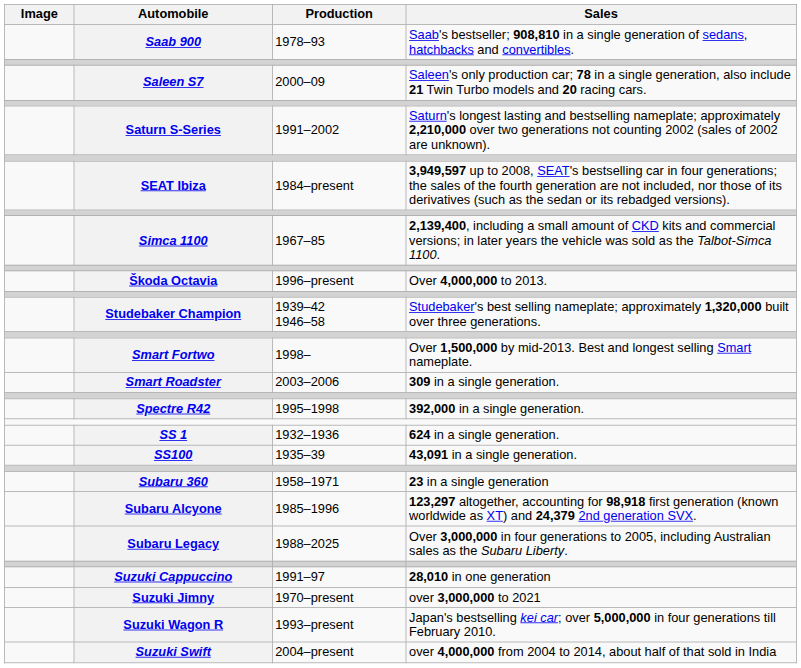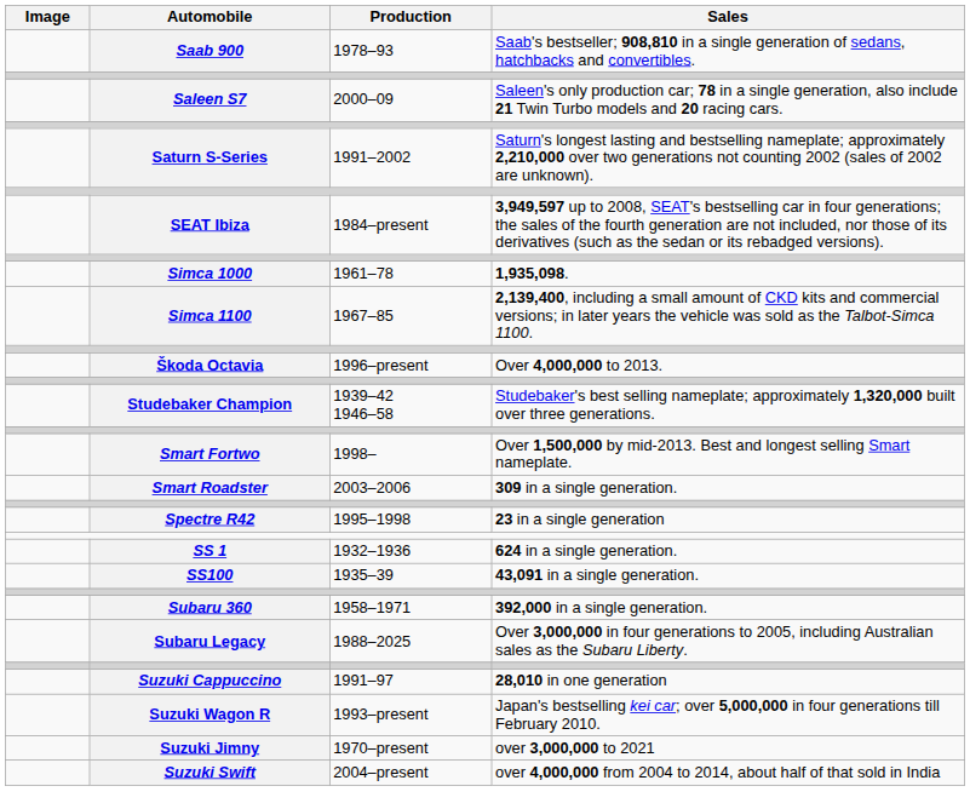+ row: Simca 1000 | 1961–78 | 1,935,098.
Spectre R42 | Sales: 392,000 in a single generation. -> 23 in a single generation
Subaru 360 | Sales: 23 in a single generation -> 392,000 in a single generation.
- row: Subaru Alcyone | 1985–1996 | 123,297 altogether, accounting for 98,918 first generation (known worldwide as XT) and 24,379 2nd generation SVX.
rows swapped: Suzuki Jimny <-> Suzuki Wagon R
